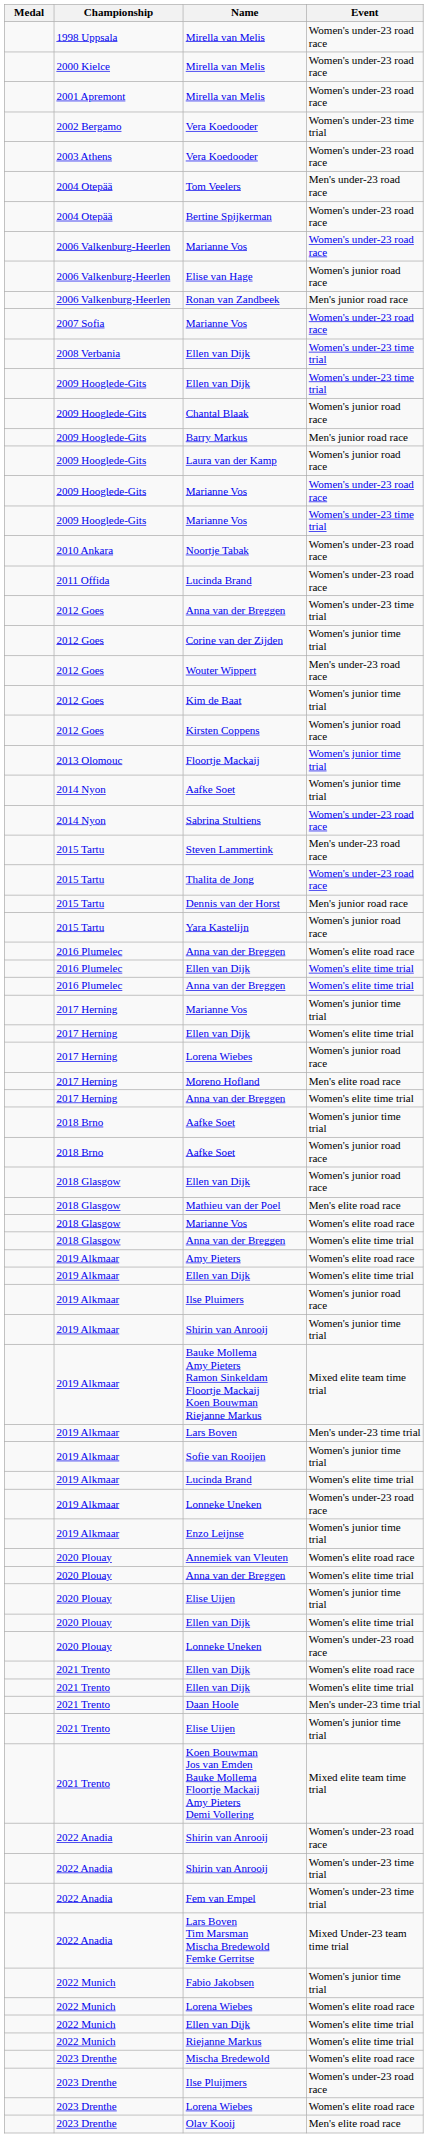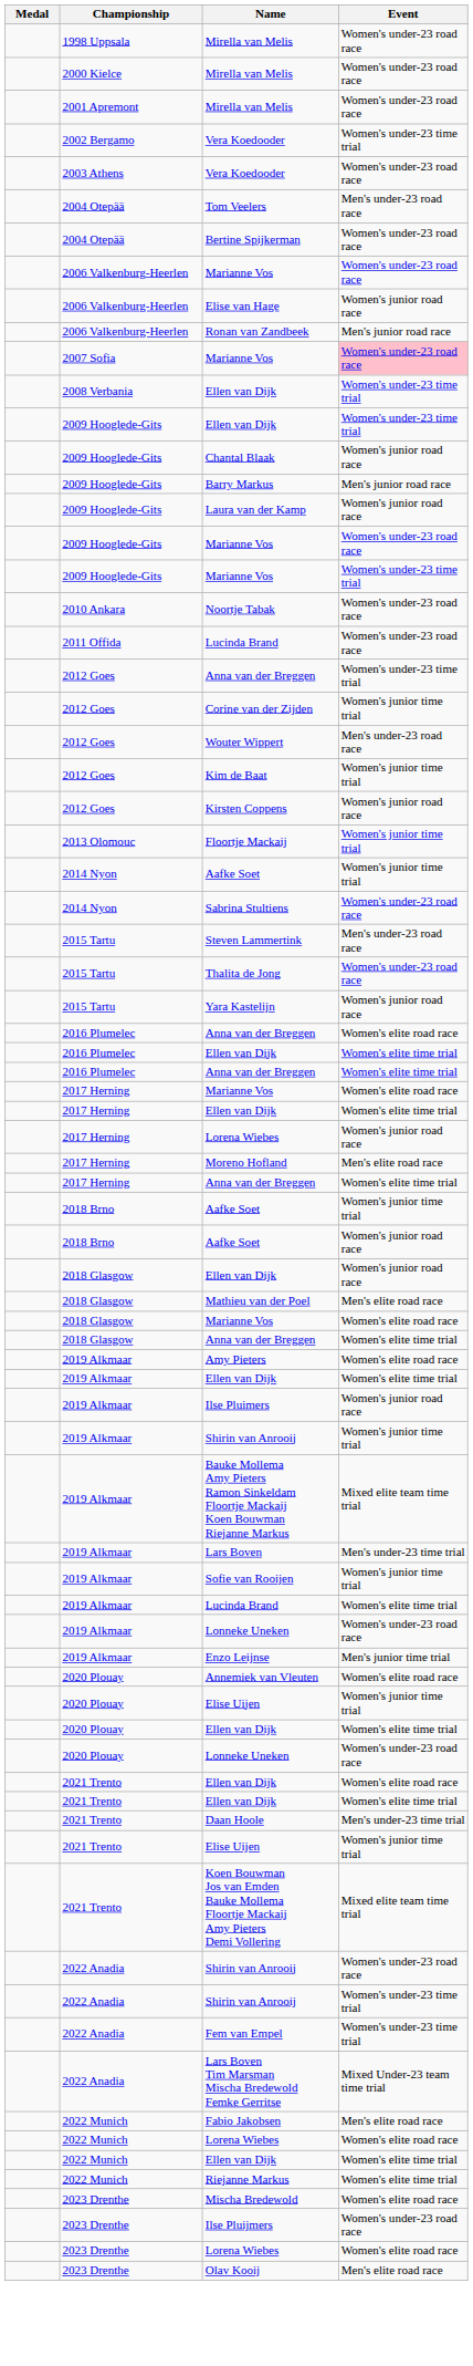2007 Sofia / Marianne Vos | Event: no background -> pink background
- row: 2015 Tartu | Dennis van der Horst | Men's junior road race
2017 Herning / Marianne Vos | Event: Women's junior time trial -> Women's elite road race
Enzo Leijnse | Event: Women's junior time trial -> Men's junior time trial
- row: 2020 Plouay | Anna van der Breggen | Women's elite time trial
Fabio Jakobsen | Event: Women's junior time trial -> Men's elite road race
